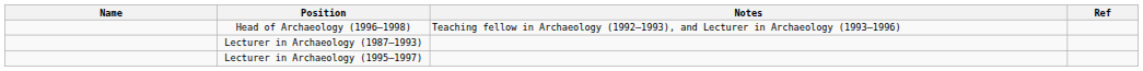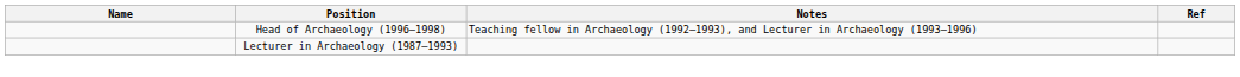- row: Lecturer in Archaeology (1995–1997)
